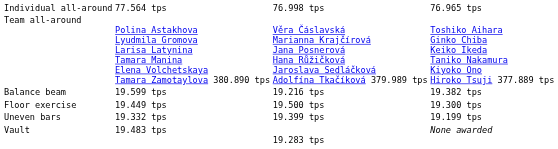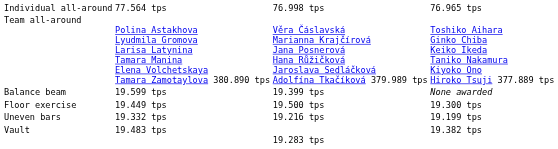Balance beam | column 3: 19.216 tps -> 19.399 tps
Balance beam | column 4: 19.382 tps -> None awarded
Uneven bars | column 3: 19.399 tps -> 19.216 tps
Vault | column 4: None awarded -> 19.382 tps
